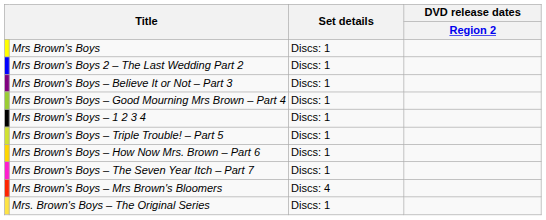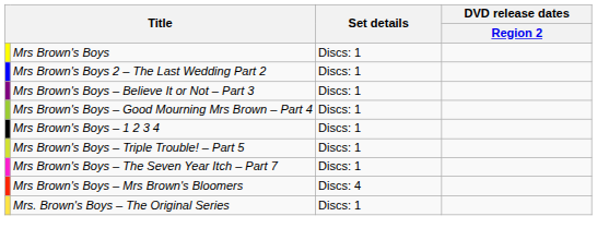- row: Mrs Brown's Boys – How Now Mrs. Brown – Part 6 | Discs: 1
